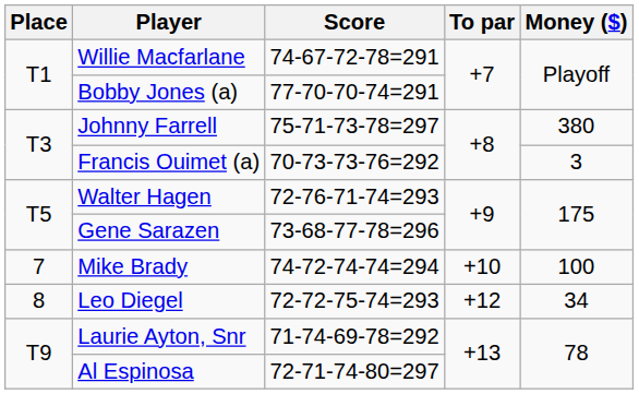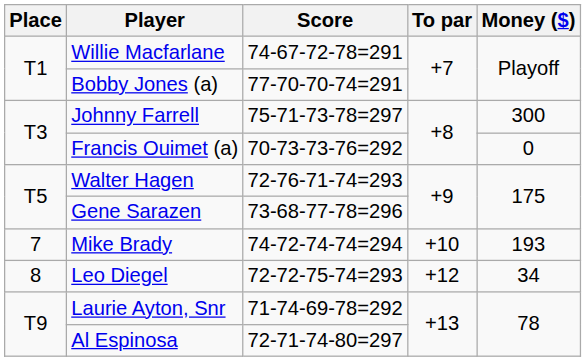Johnny Farrell | Money ($): 380 -> 300
Francis Ouimet (a) | Money ($): 3 -> 0
Mike Brady | Money ($): 100 -> 193
